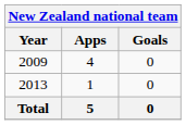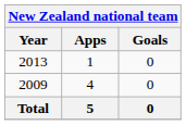rows swapped: 2009 <-> 2013
